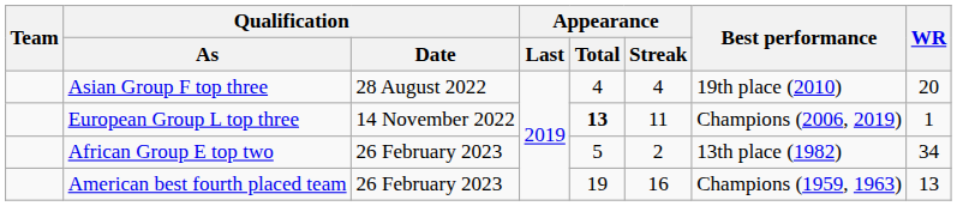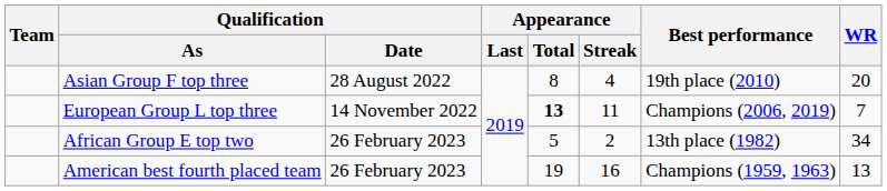Asian Group F top three | Appearance / Total: 4 -> 8
European Group L top three | WR: 1 -> 7
